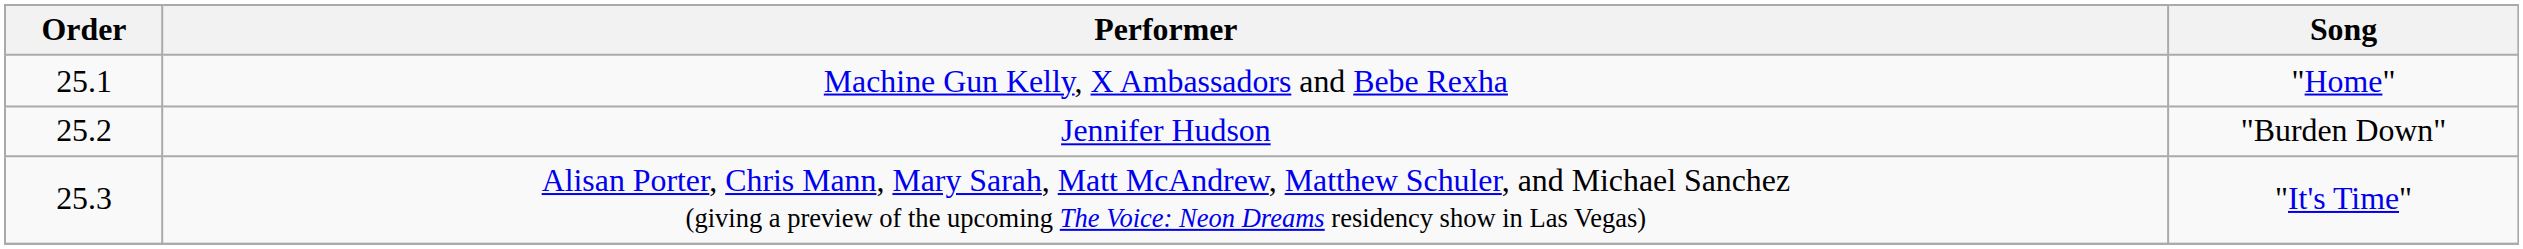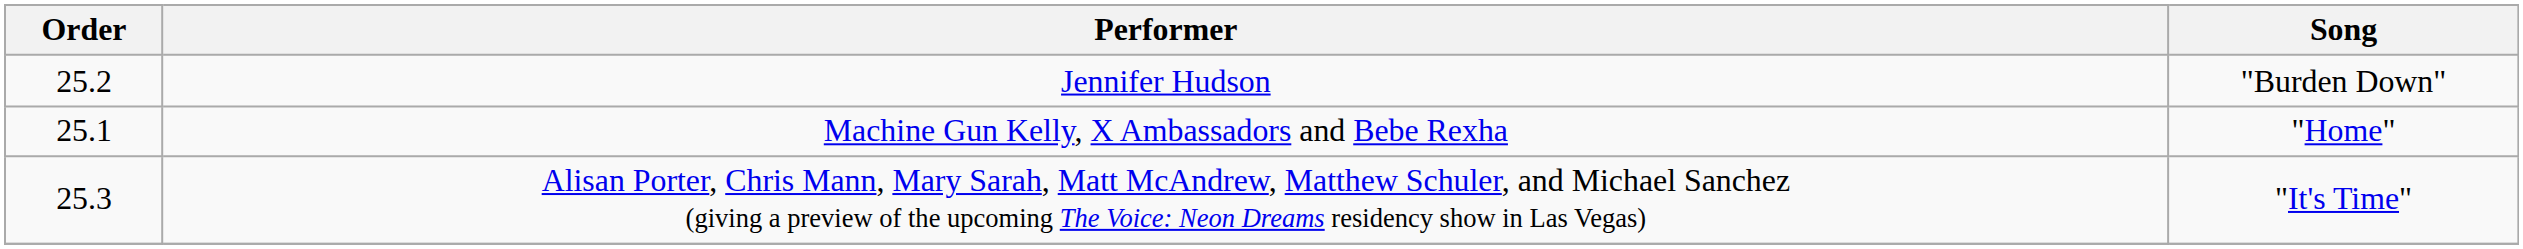rows swapped: Machine Gun Kelly, X Ambassadors and Bebe Rexha <-> Jennifer Hudson
